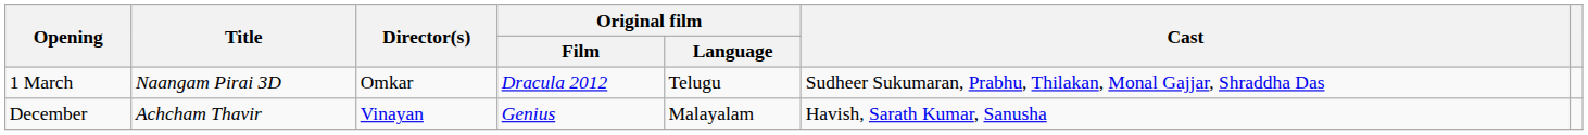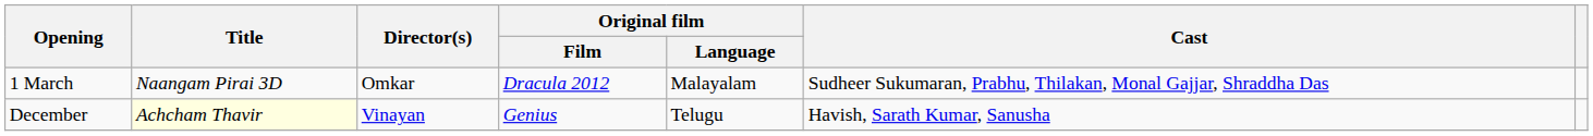1 March | Original film / Language: Telugu -> Malayalam
December | Title: no background -> lightyellow background
December | Original film / Language: Malayalam -> Telugu
